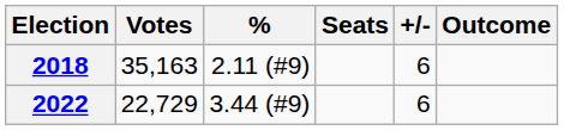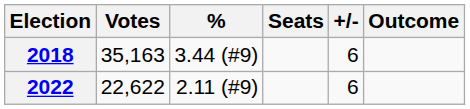2018 | %: 2.11 (#9) -> 3.44 (#9)
2022 | Votes: 22,729 -> 22,622
2022 | %: 3.44 (#9) -> 2.11 (#9)
